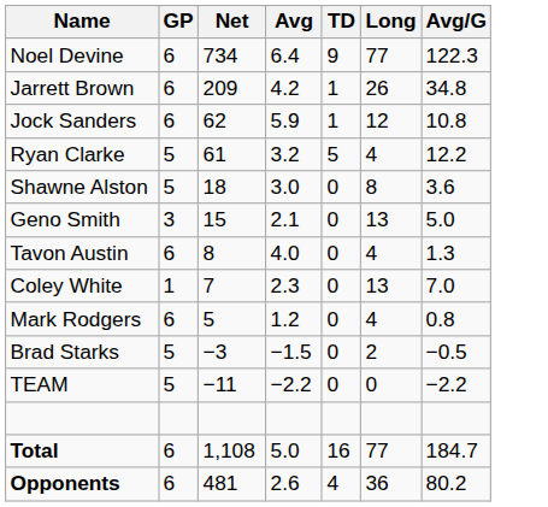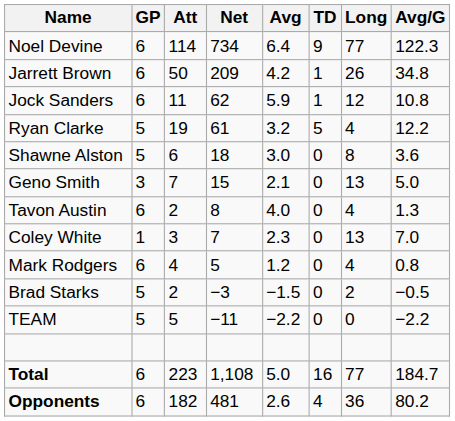+ column: Att | 114 | 50 | 11 | 19 | 6 | 7 | 2 | 3 | 4 | 2 | 5 | 223 | 182
